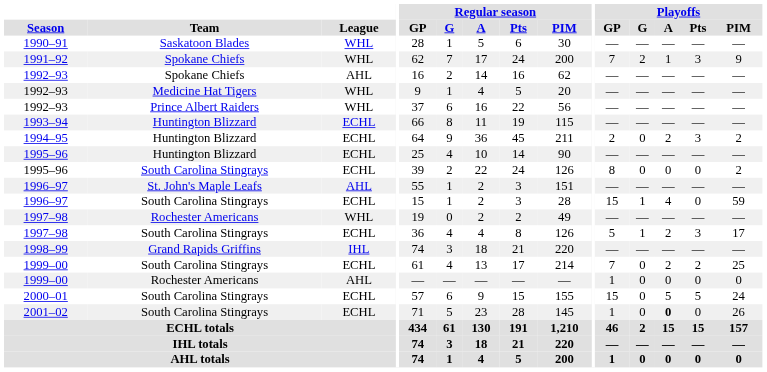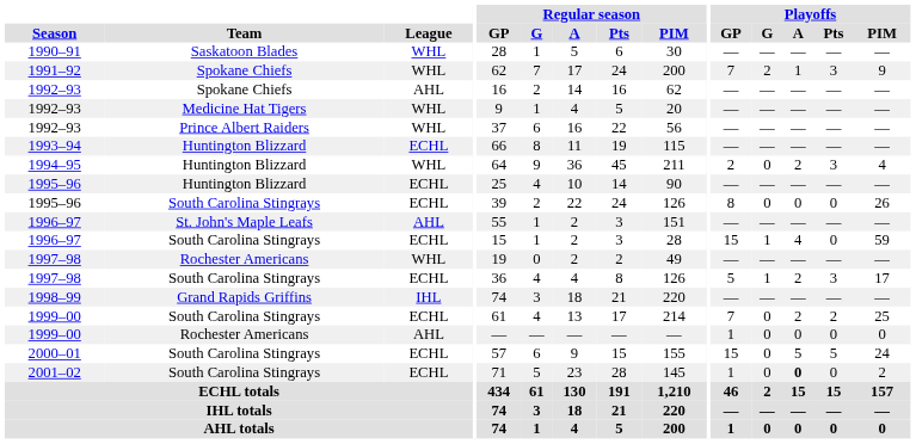1994–95 | League: ECHL -> WHL
1994–95 | Playoffs / PIM: 2 -> 4
1995–96 / South Carolina Stingrays | Playoffs / PIM: 2 -> 26
2001–02 | Playoffs / PIM: 26 -> 2
